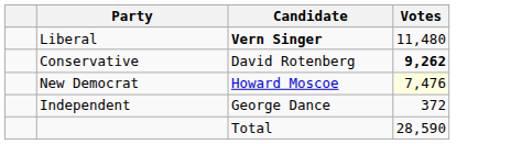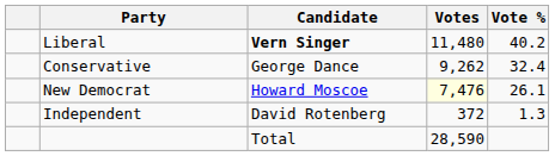+ column: Vote % | 40.2 | 32.4 | 26.1 | 1.3
Conservative | Candidate: David Rotenberg -> George Dance
Conservative | Votes: bold -> normal
Independent | Candidate: George Dance -> David Rotenberg
